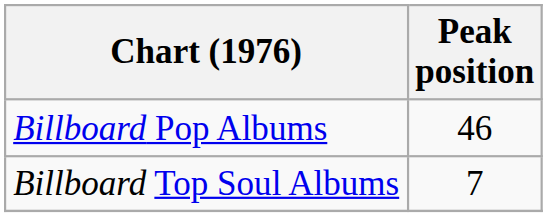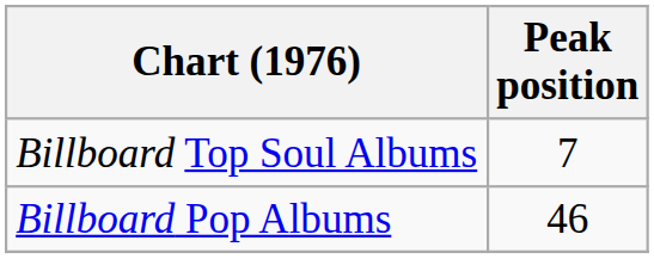rows swapped: Billboard Pop Albums <-> Billboard Top Soul Albums
